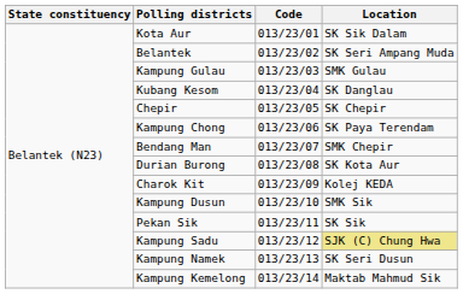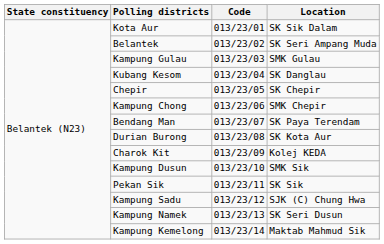Kampung Chong | Location: SK Paya Terendam -> SMK Chepir
Bendang Man | Location: SMK Chepir -> SK Paya Terendam
Kampung Sadu | Location: khaki background -> no background
